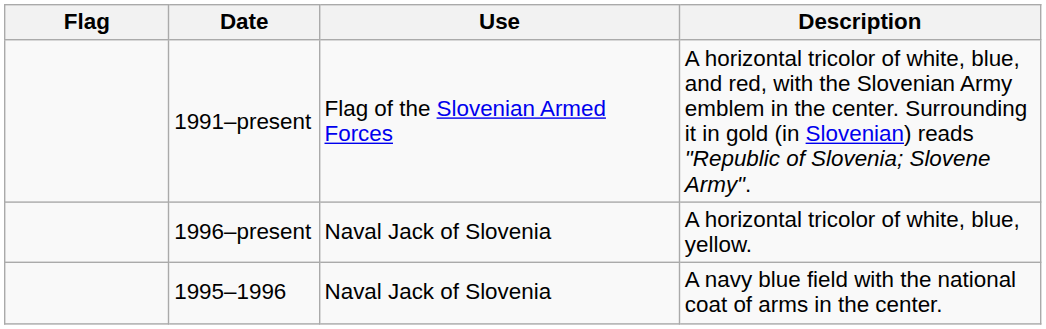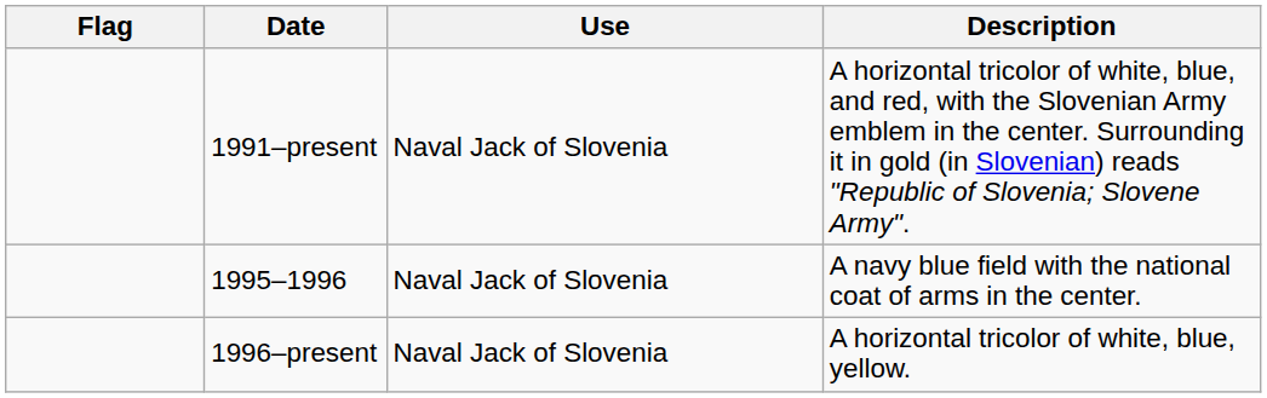1991–present | Use: Flag of the Slovenian Armed Forces -> Naval Jack of Slovenia
rows swapped: 1995–1996 <-> 1996–present
